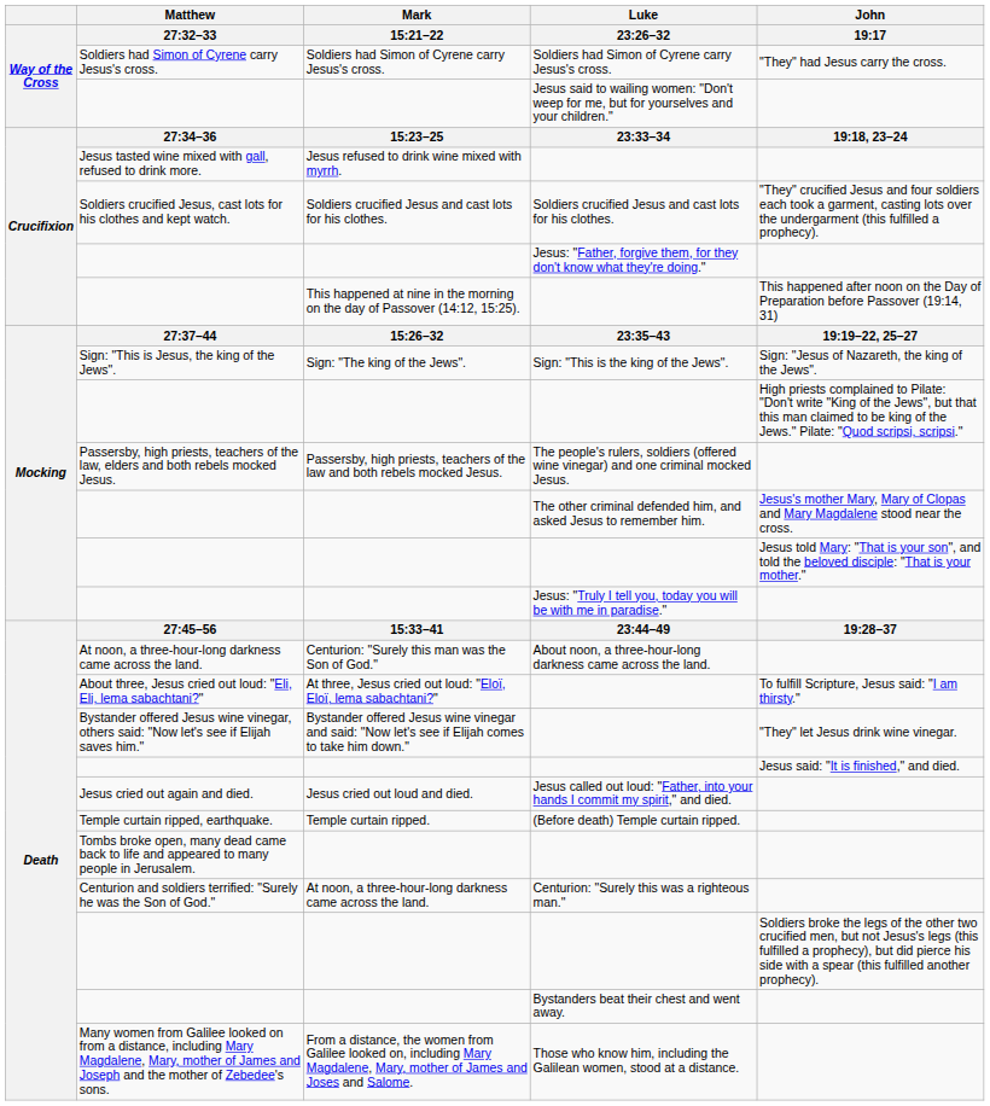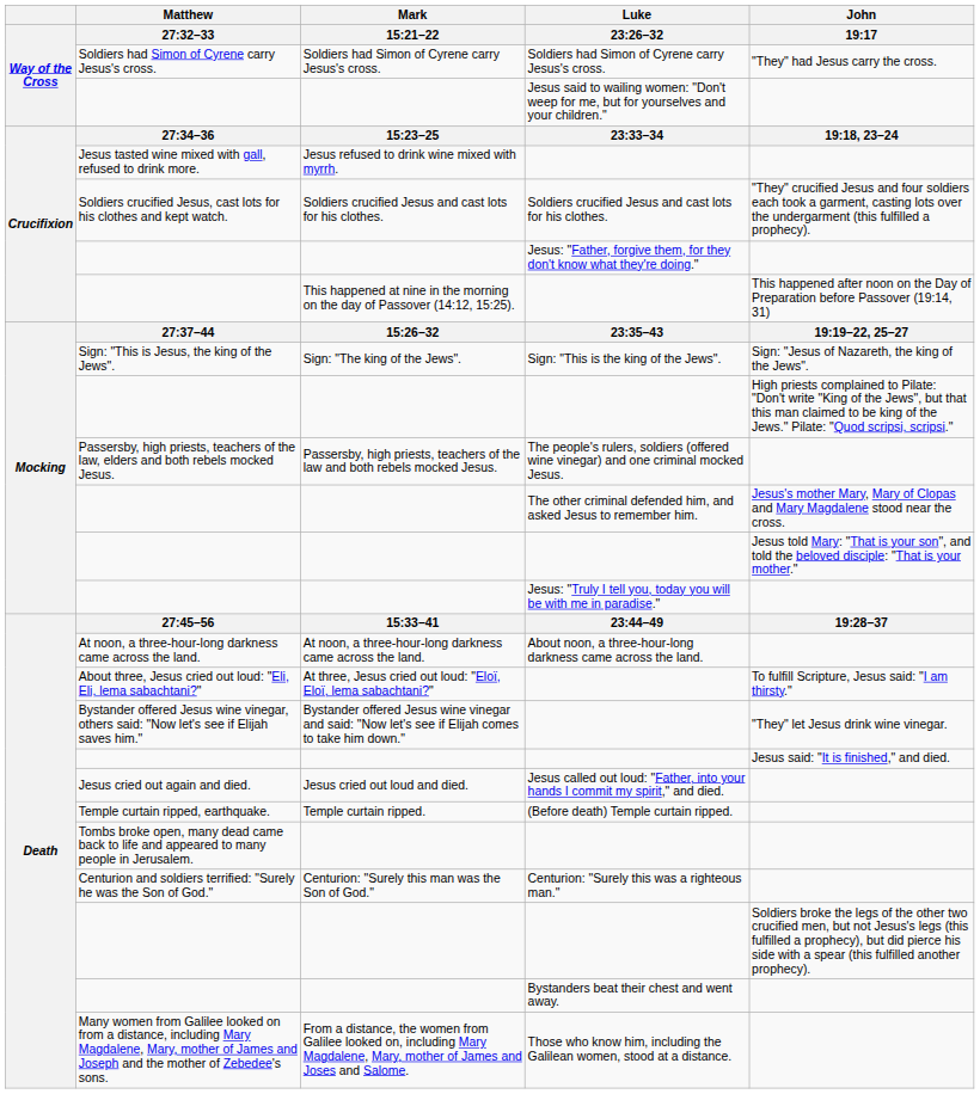About noon, a three-hour-long darkness came across the land. | Mark / 15:21–22: Centurion: "Surely this man was the Son of God." -> At noon, a three-hour-long darkness came across the land.
Centurion: "Surely this was a righteous man." | Mark / 15:21–22: At noon, a three-hour-long darkness came across the land. -> Centurion: "Surely this man was the Son of God."
